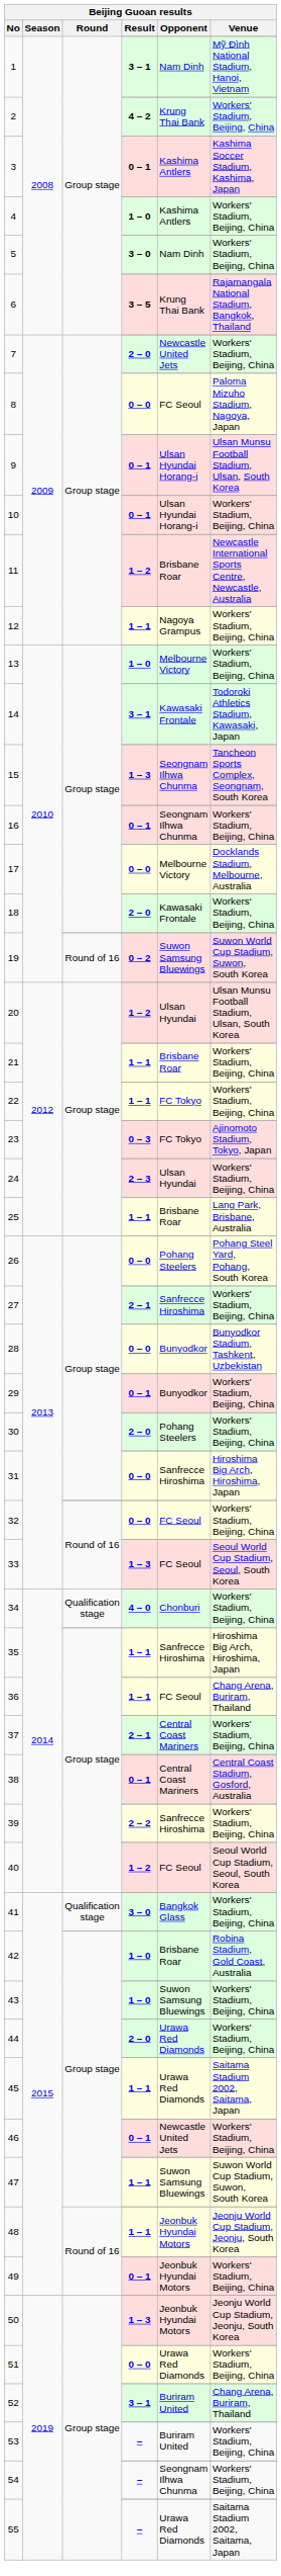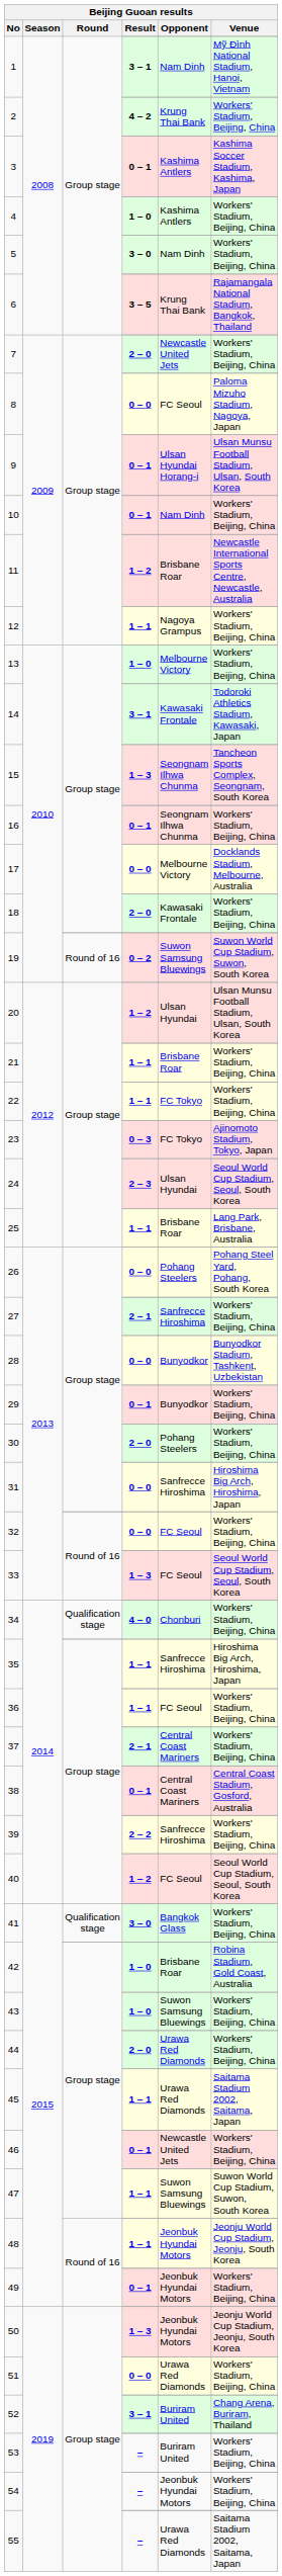10 / 0 – 1 | Opponent: Ulsan Hyundai Horang-i -> Nam Dinh
24 / 2 – 3 | Venue: Workers' Stadium, Beijing, China -> Seoul World Cup Stadium, Seoul, South Korea
36 / 1 – 1 | Venue: Chang Arena, Buriram, Thailand -> Workers' Stadium, Beijing, China
54 / – | Opponent: Seongnam Ilhwa Chunma -> Jeonbuk Hyundai Motors
